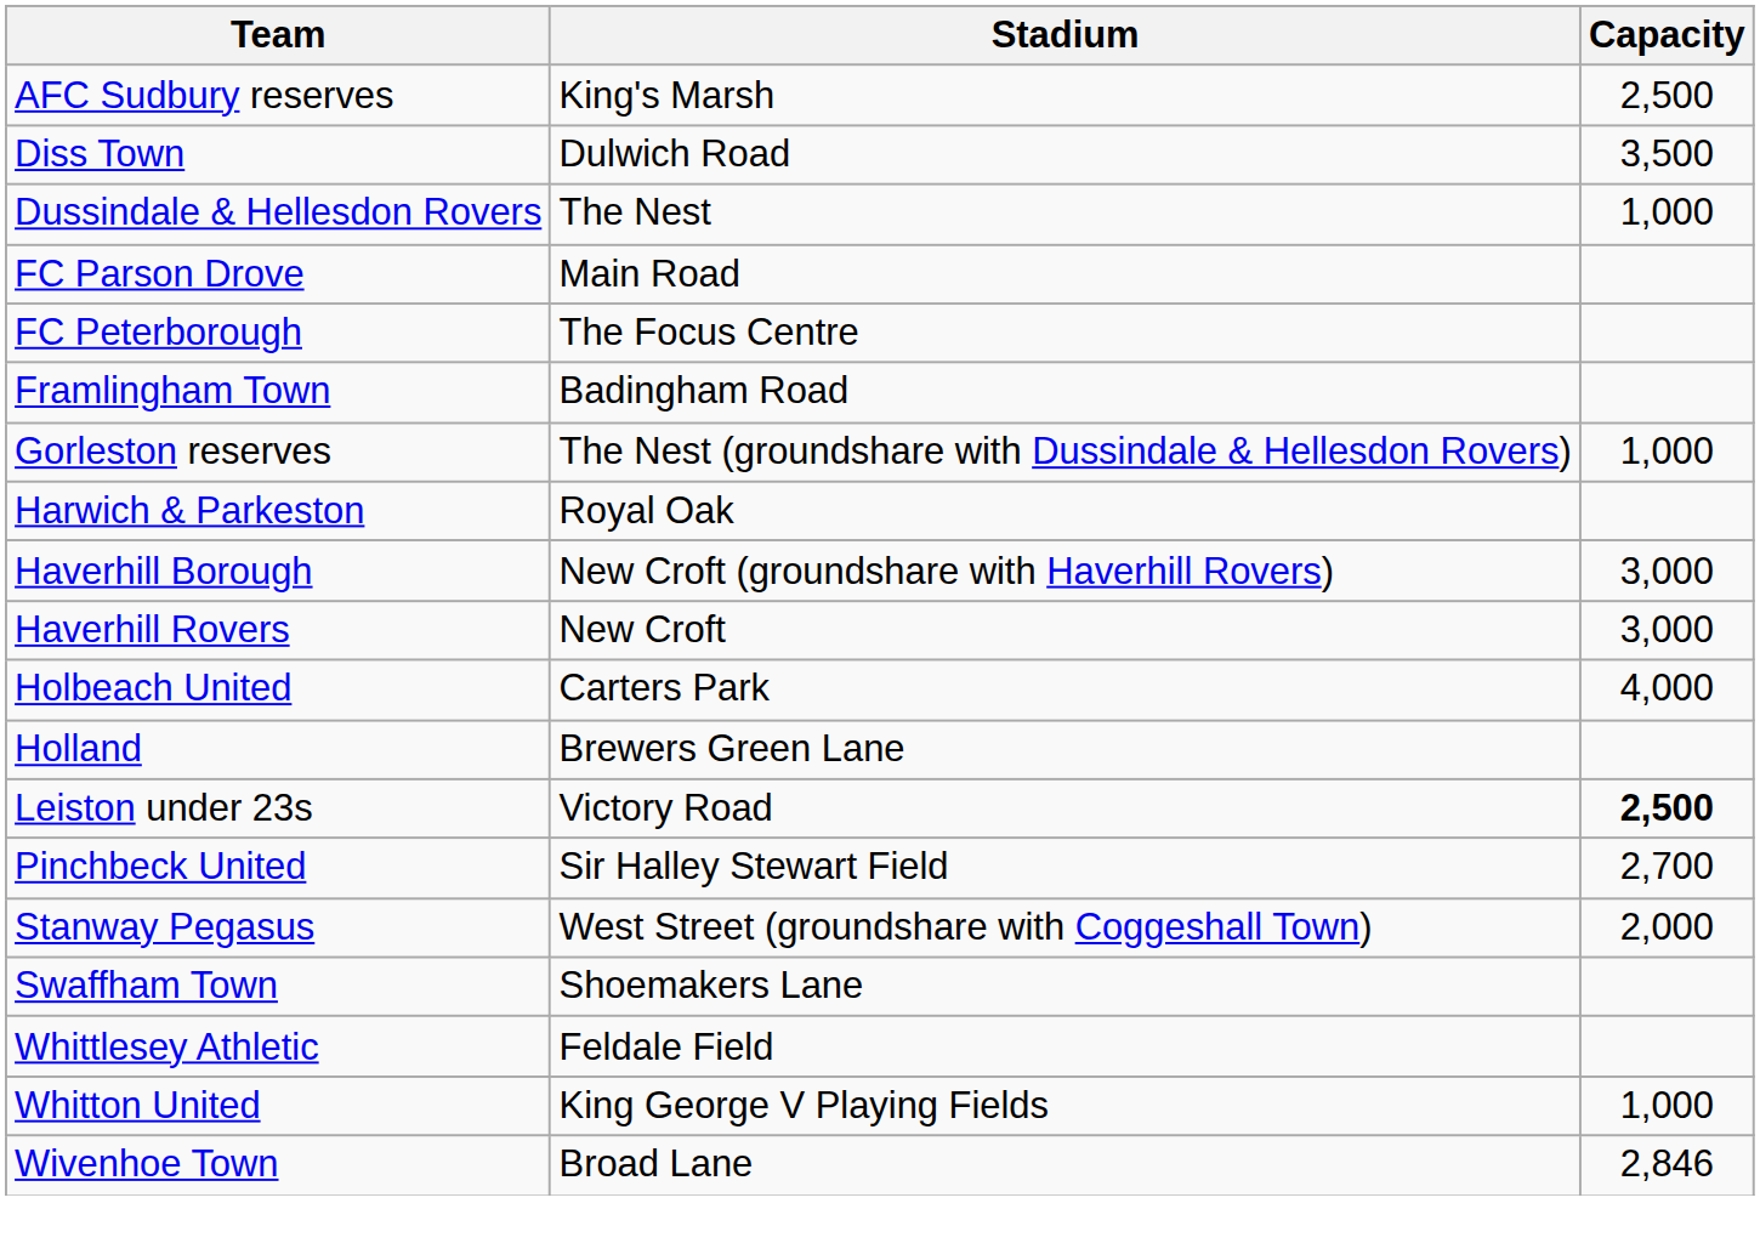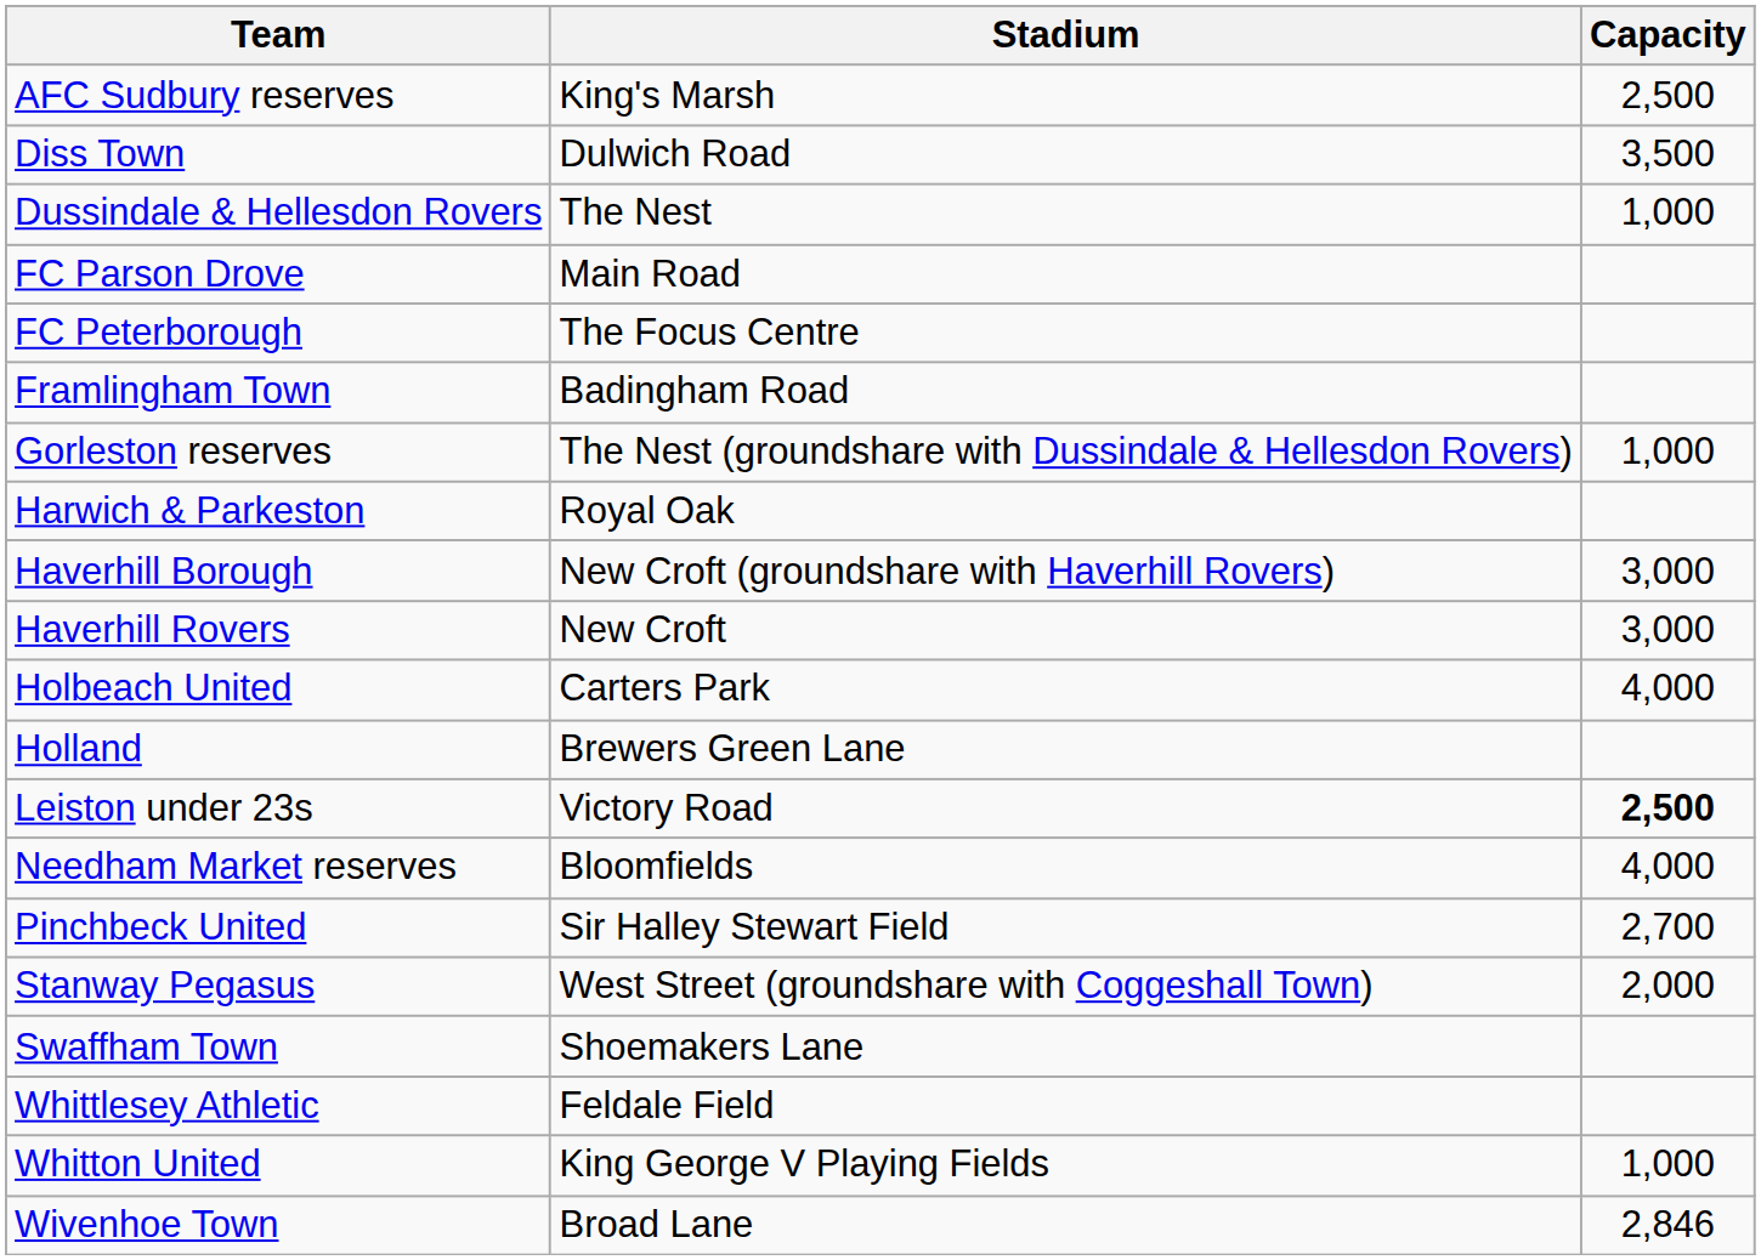+ row: Needham Market reserves | Bloomfields | 4,000
